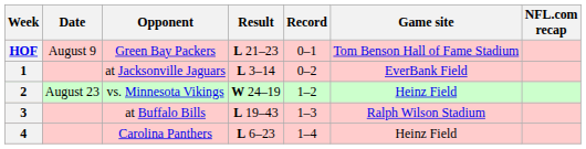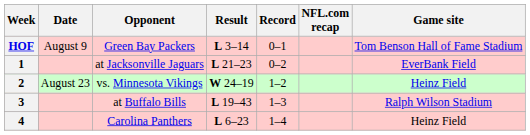columns swapped: Game site <-> NFL.com recap
HOF | Result: L 21–23 -> L 3–14
1 | Result: L 3–14 -> L 21–23
